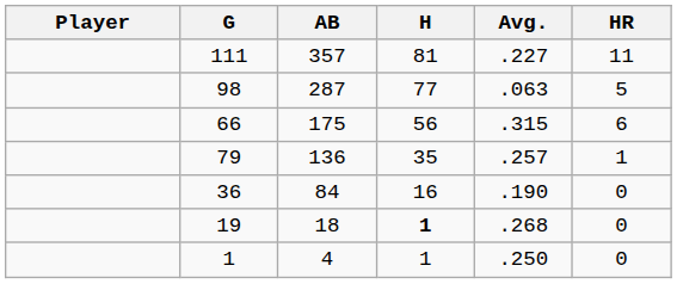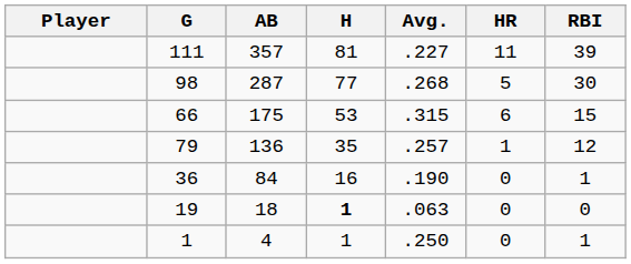+ column: RBI | 39 | 30 | 15 | 12 | 1 | 0 | 1
98 | Avg.: .063 -> .268
66 | H: 56 -> 53
19 | Avg.: .268 -> .063
